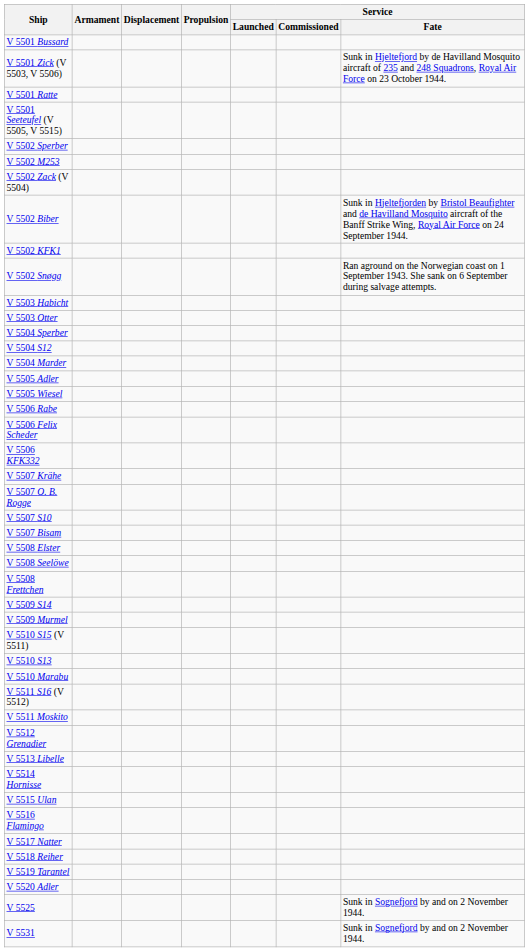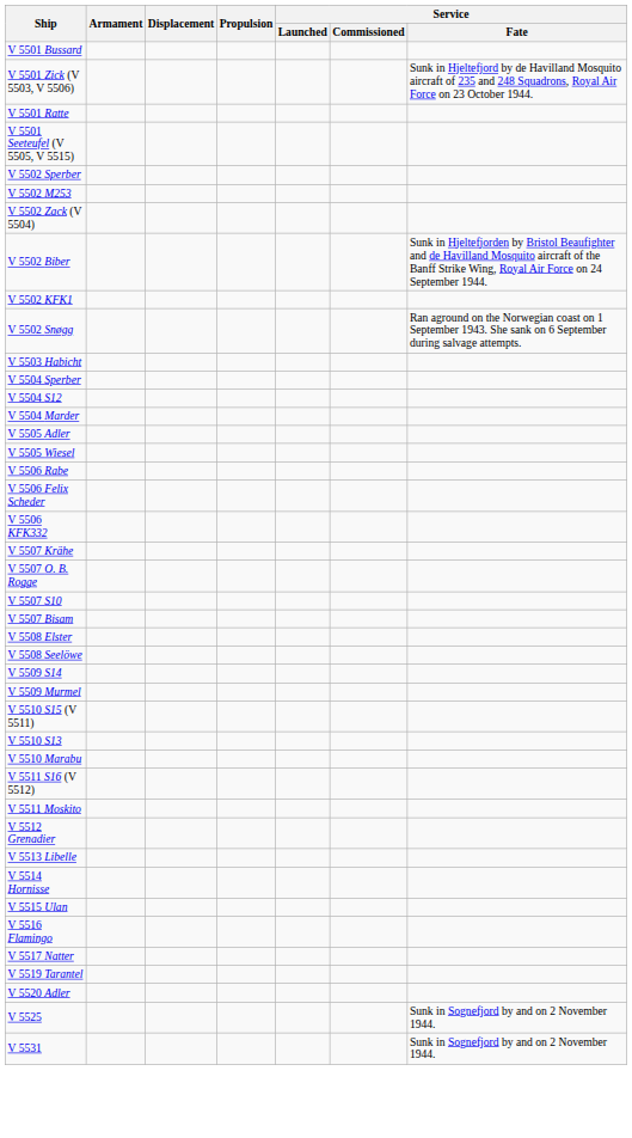- row: V 5503 Otter
- row: V 5508 Frettchen
- row: V 5518 Reiher
